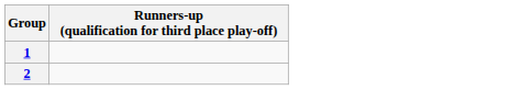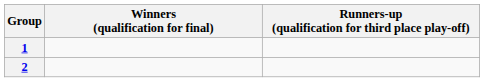+ column: Winners (qualification for final)
